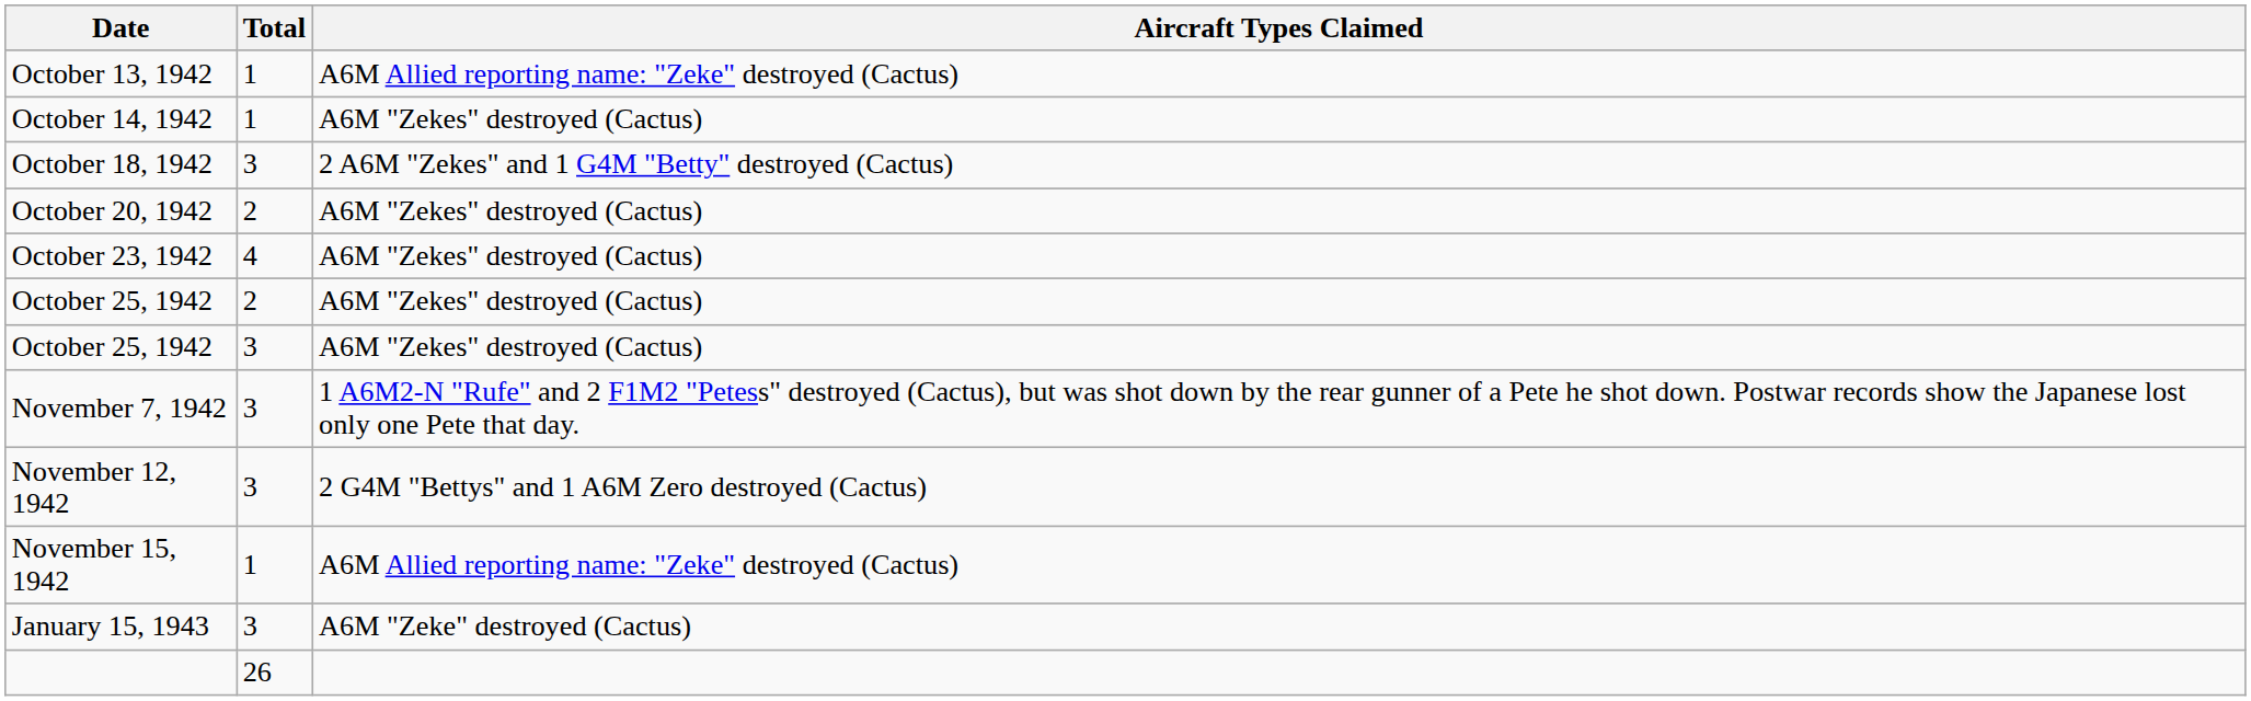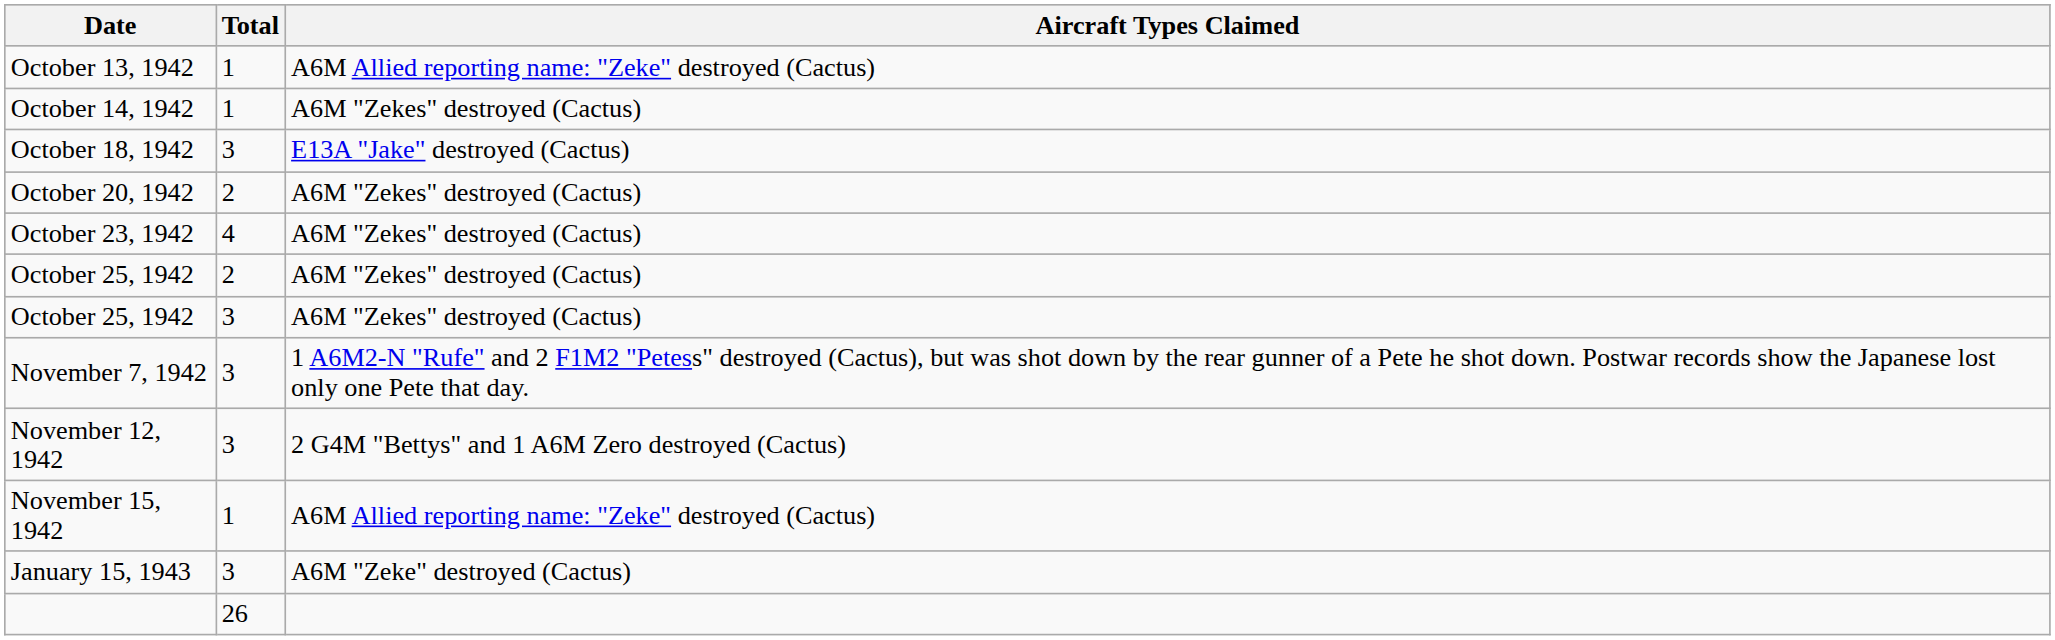October 18, 1942 | Aircraft Types Claimed: 2 A6M "Zekes" and 1 G4M "Betty" destroyed (Cactus) -> E13A "Jake" destroyed (Cactus)
